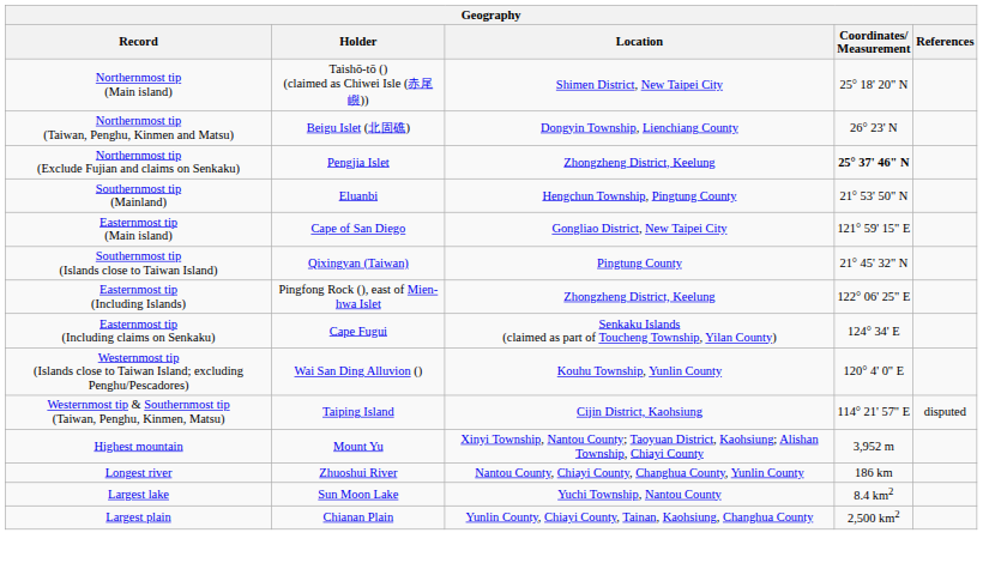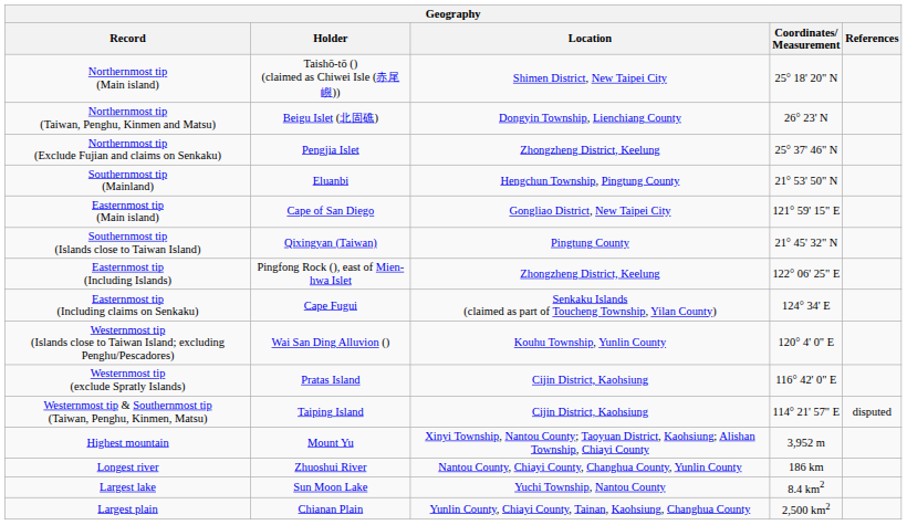Northernmost tip (Exclude Fujian and claims on Senkaku) | Coordinates/ Measurement: bold -> normal
+ row: Westernmost tip (exclude Spratly Islands) | Pratas Island | Cijin District, Kaohsiung | 116° 42' 0" E
